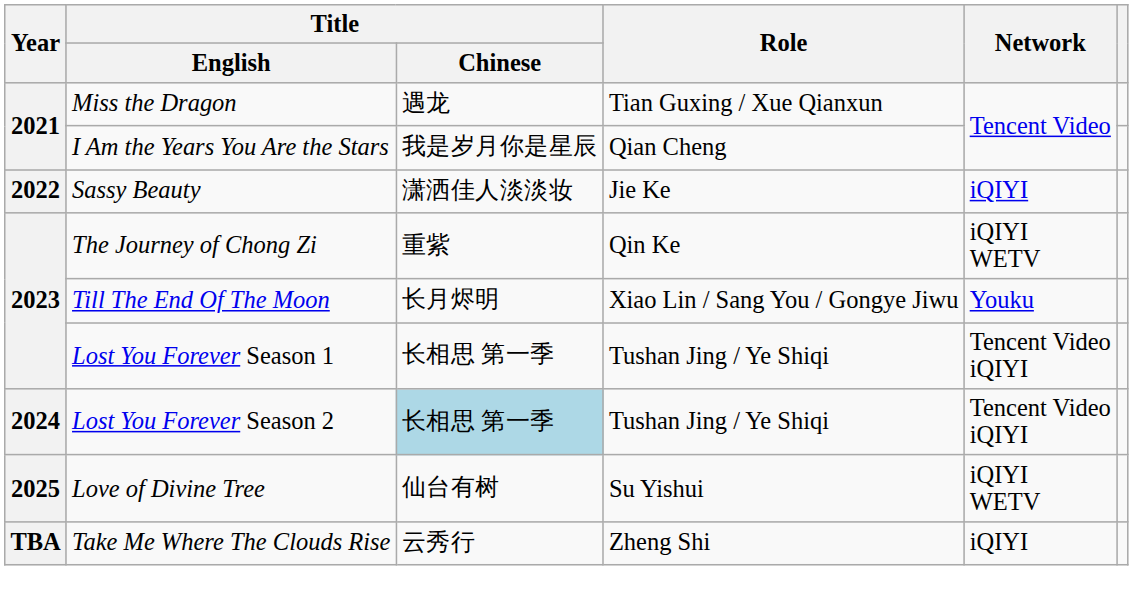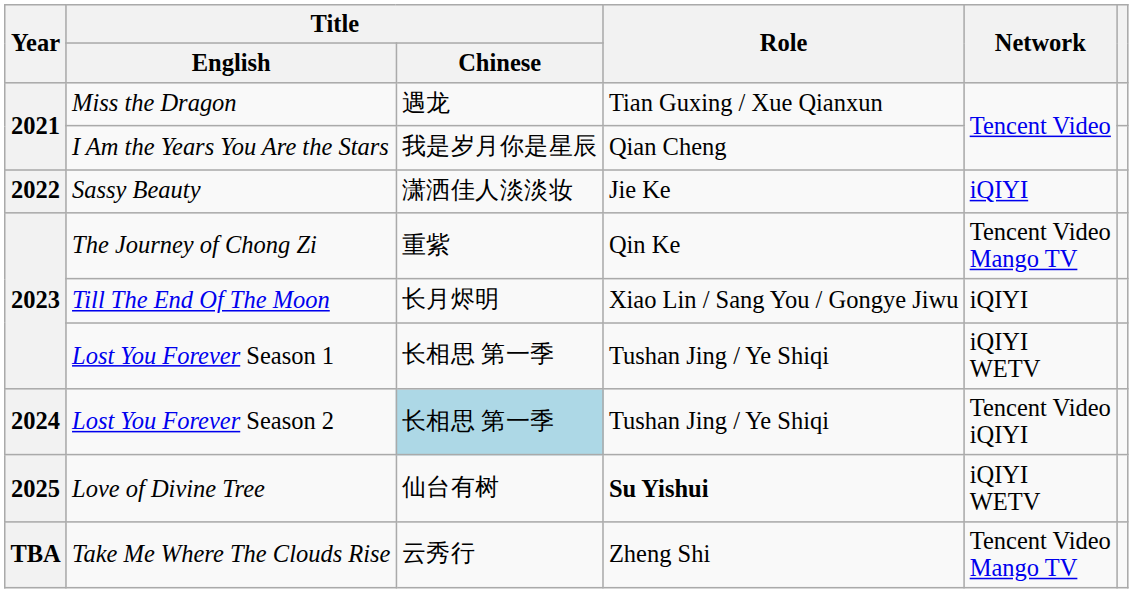The Journey of Chong Zi | Network: iQIYI WETV -> Tencent Video Mango TV
Till The End Of The Moon | Network: Youku -> iQIYI
Lost You Forever Season 1 | Network: Tencent Video iQIYI -> iQIYI WETV
Love of Divine Tree | Role: normal -> bold
Take Me Where The Clouds Rise | Network: iQIYI -> Tencent Video Mango TV
